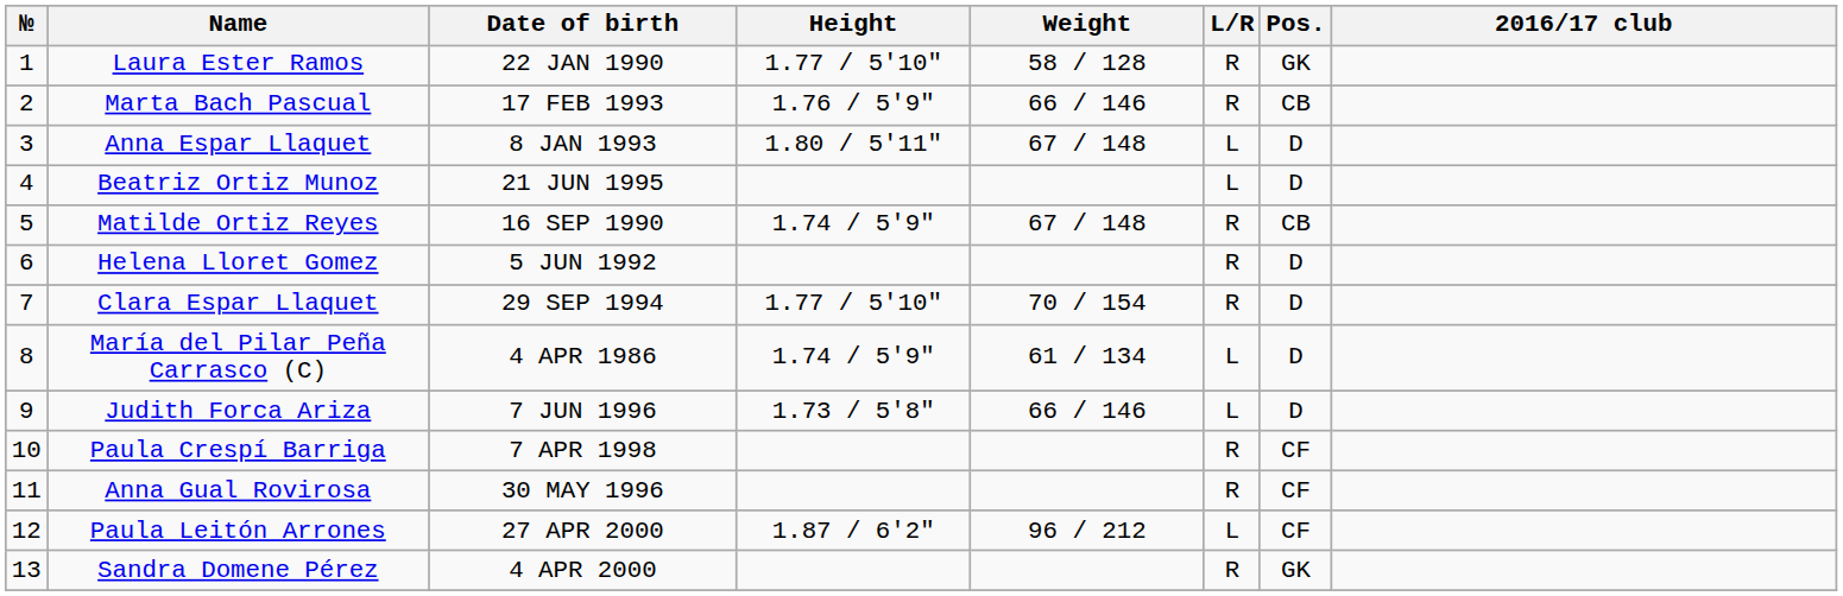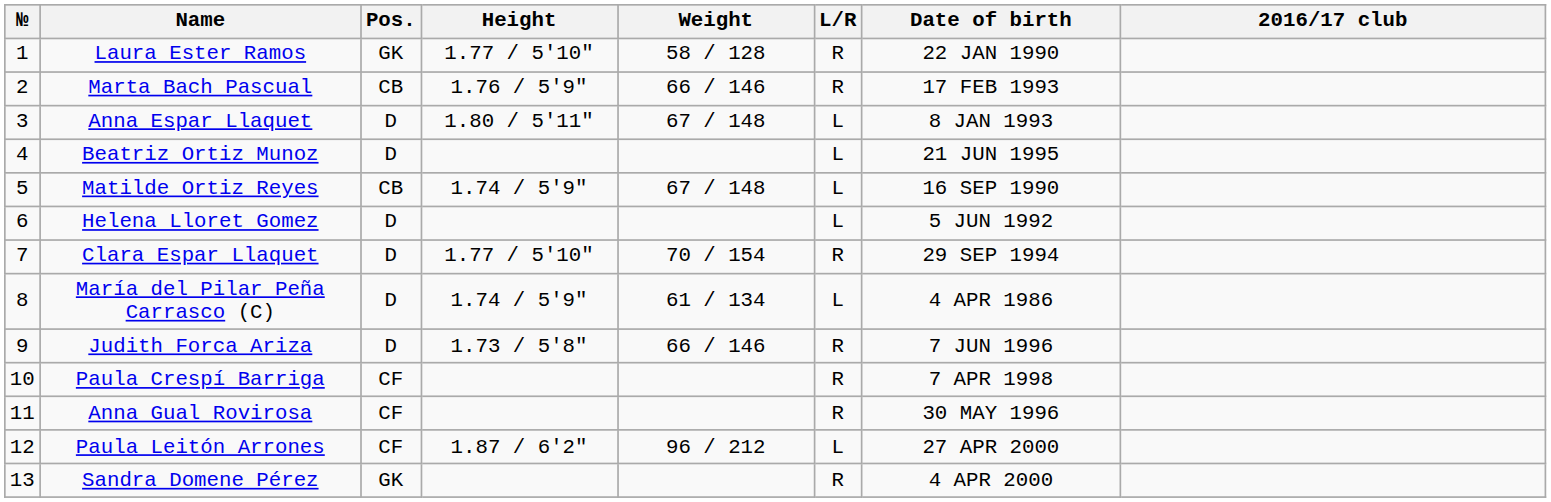columns swapped: Pos. <-> Date of birth
Matilde Ortiz Reyes | L/R: R -> L
Helena Lloret Gomez | L/R: R -> L
Judith Forca Ariza | L/R: L -> R
